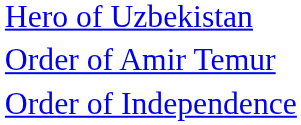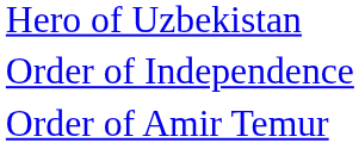rows swapped: Order of Independence <-> Order of Amir Temur
